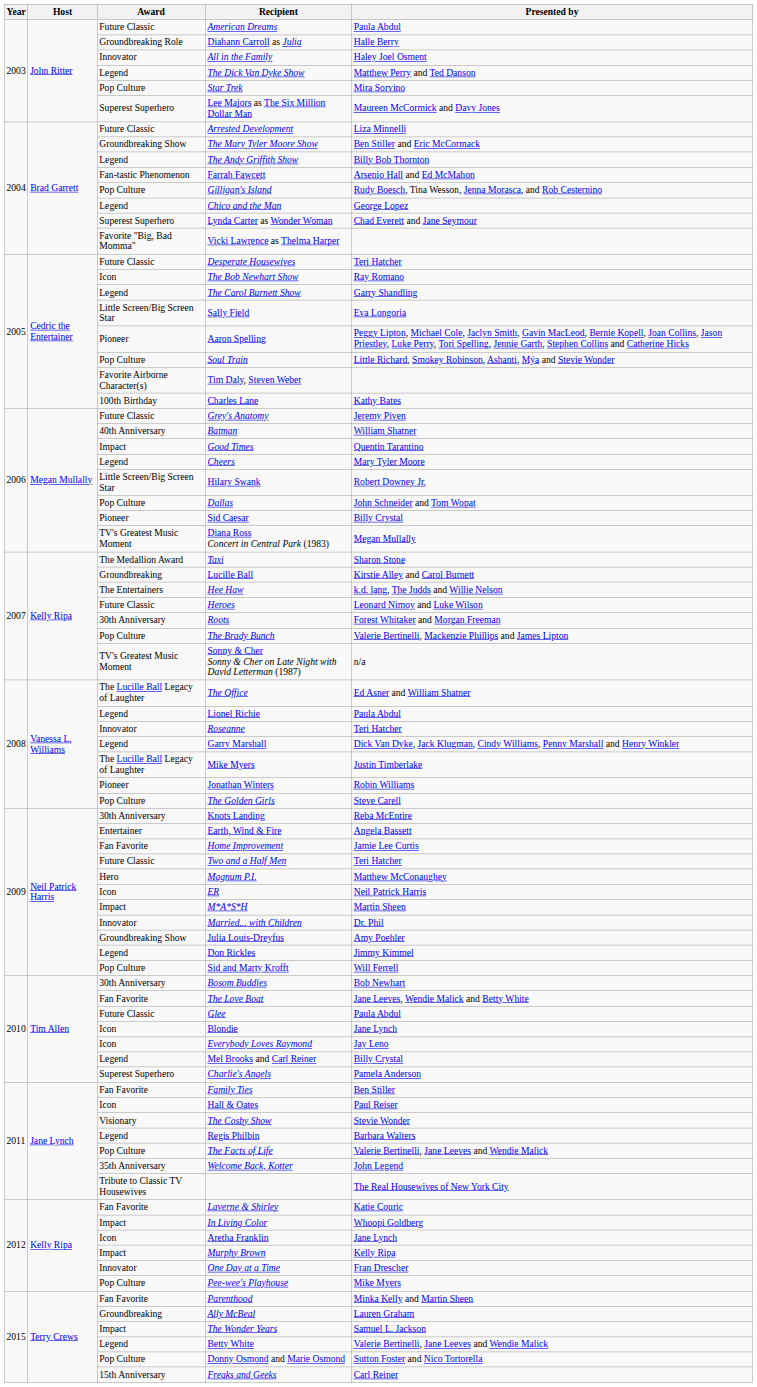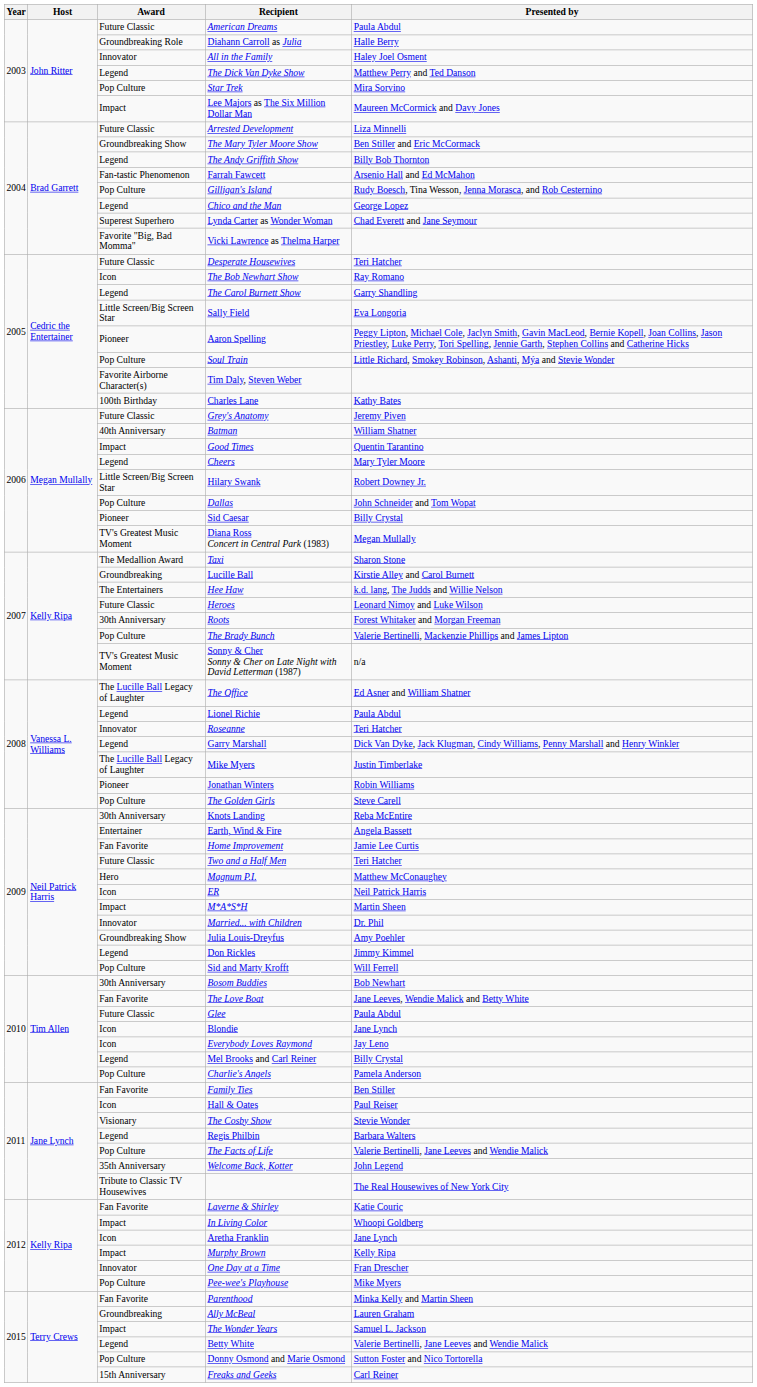Lee Majors as The Six Million Dollar Man | Award: Superest Superhero -> Impact
Charlie's Angels | Award: Superest Superhero -> Pop Culture
